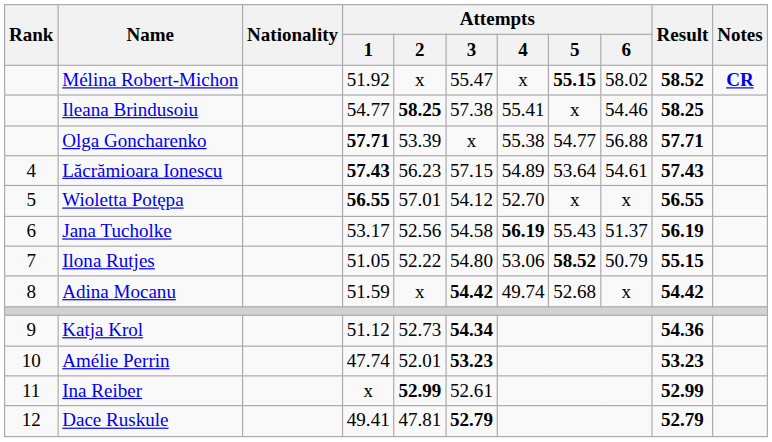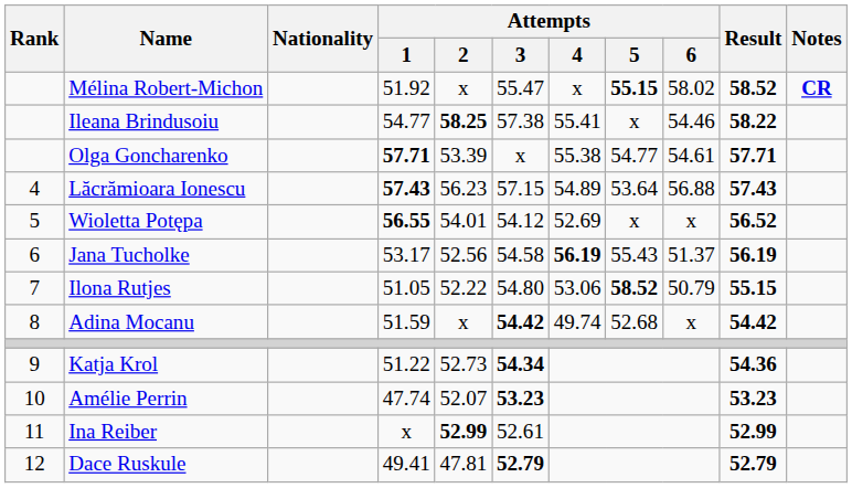Ileana Brindusoiu | Result: 58.25 -> 58.22
Olga Goncharenko | Attempts / 6: 56.88 -> 54.61
Lăcrămioara Ionescu | Attempts / 6: 54.61 -> 56.88
Wioletta Potępa | Attempts / 2: 57.01 -> 54.01
Wioletta Potępa | Attempts / 4: 52.70 -> 52.69
Wioletta Potępa | Result: 56.55 -> 56.52
Katja Krol | Attempts / 1: 51.12 -> 51.22
Amélie Perrin | Attempts / 2: 52.01 -> 52.07
